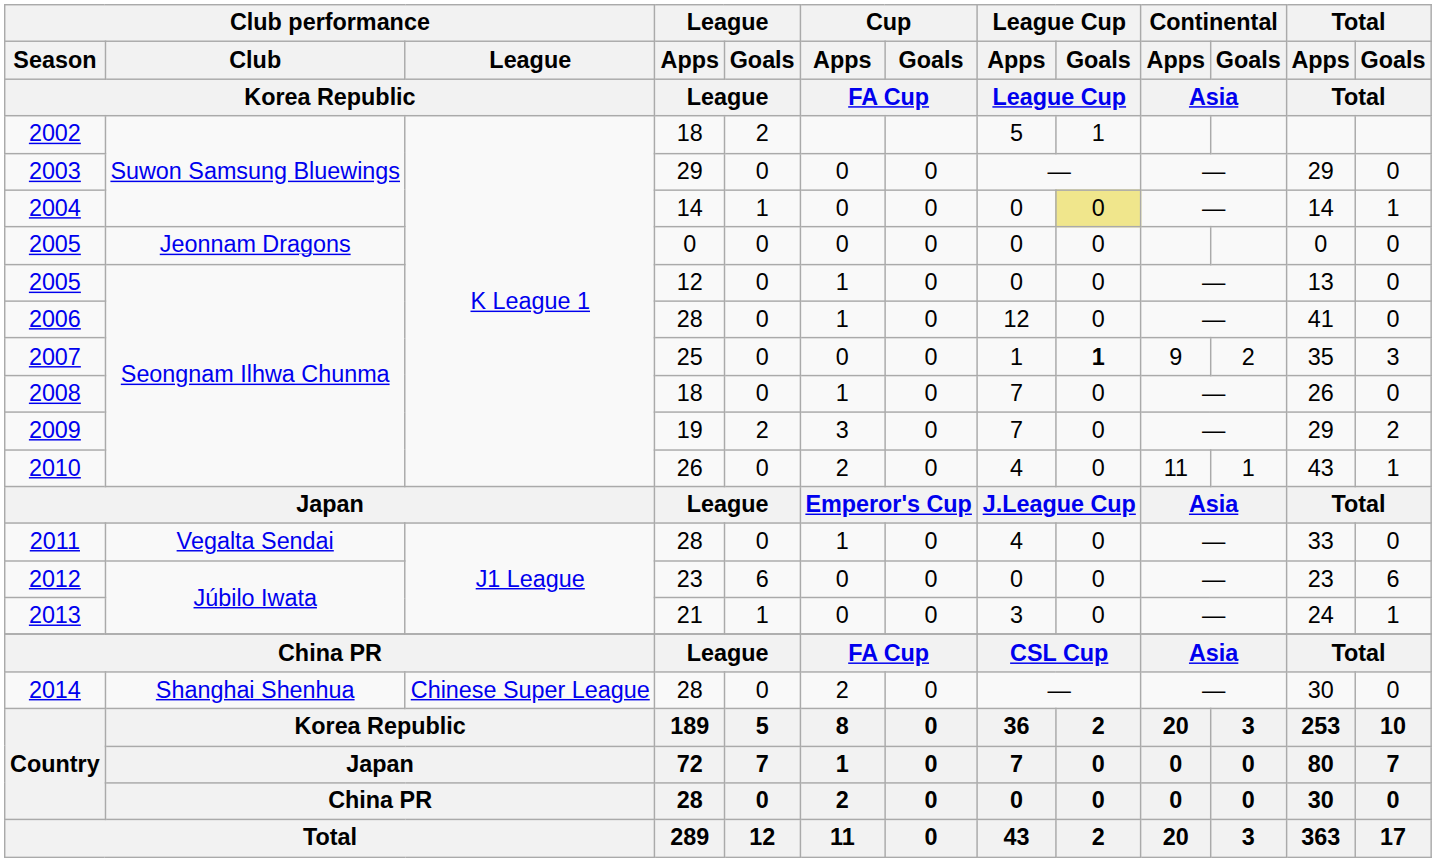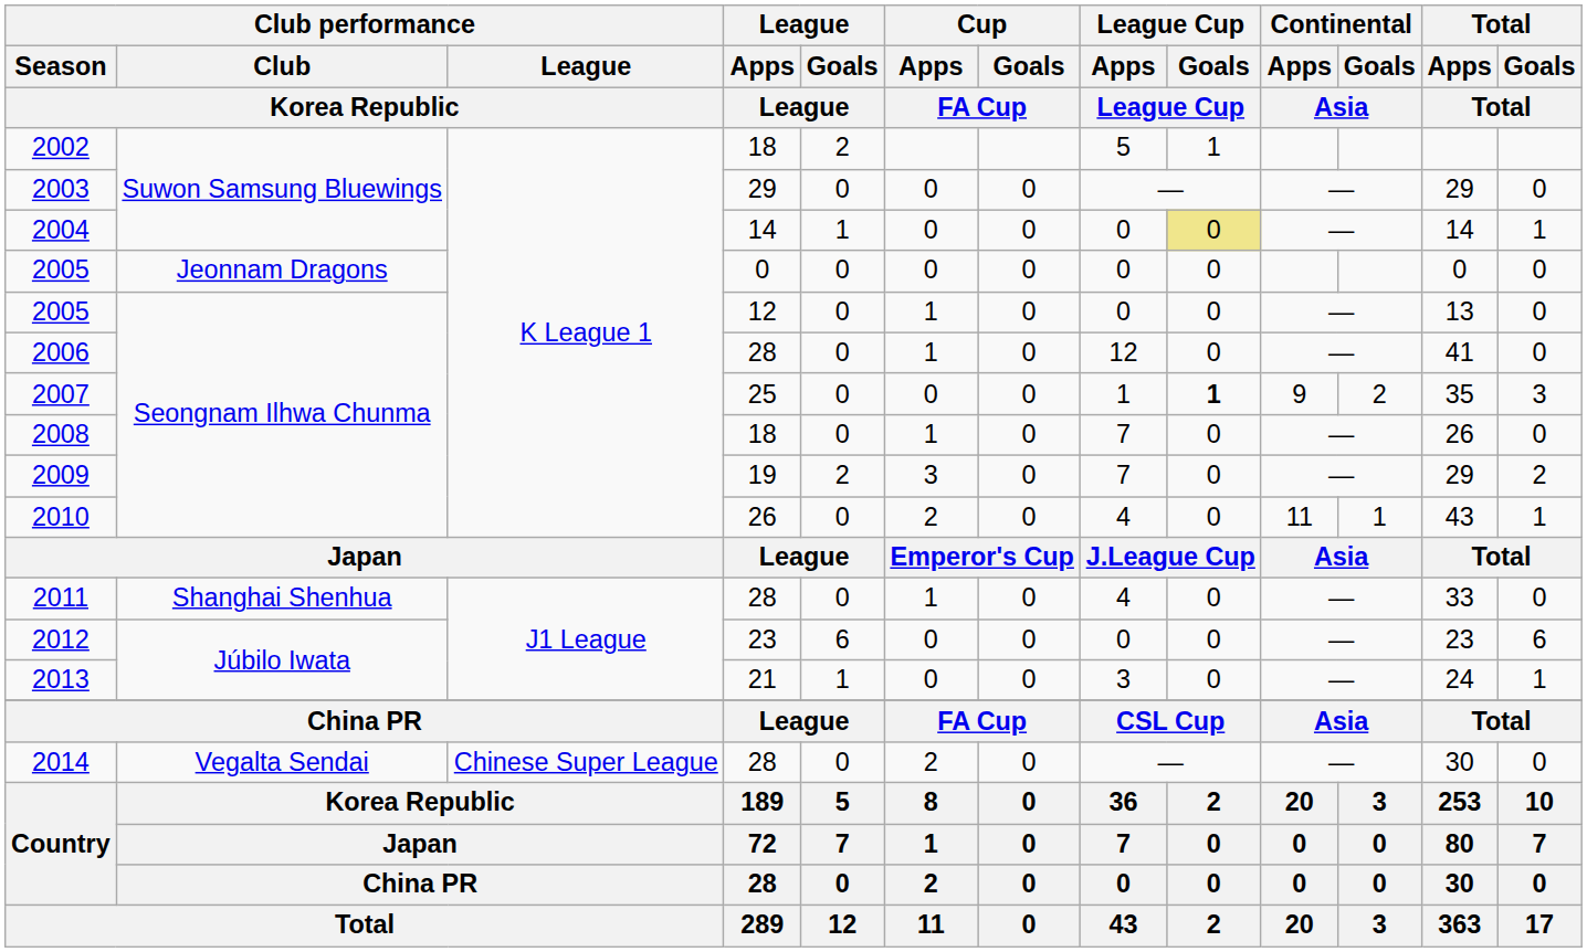2011 | Club performance / Club / Korea Republic: Vegalta Sendai -> Shanghai Shenhua
2014 | Club performance / Club / Korea Republic: Shanghai Shenhua -> Vegalta Sendai
